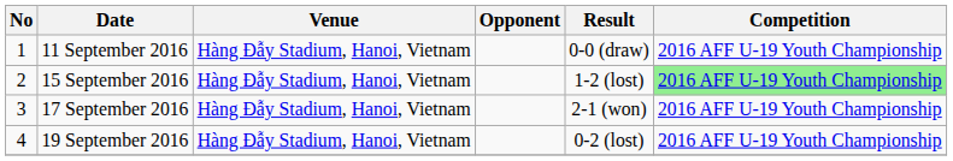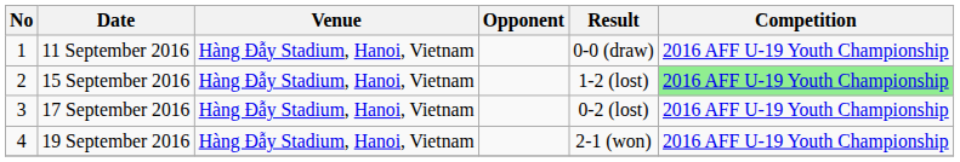17 September 2016 | Result: 2-1 (won) -> 0-2 (lost)
19 September 2016 | Result: 0-2 (lost) -> 2-1 (won)
